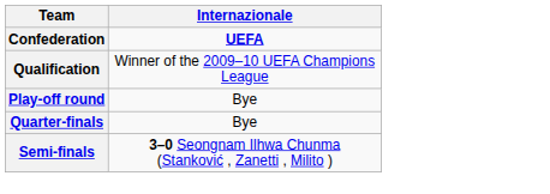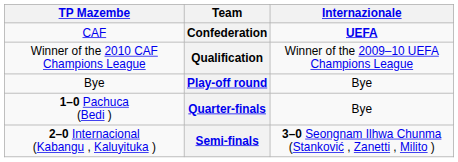+ column: TP Mazembe | CAF | Winner of the 2010 CAF Champions League | Bye | 1–0 Pachuca (Bedi ) | 2–0 Internacional (Kabangu , Kaluyituka )
